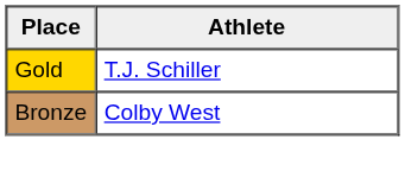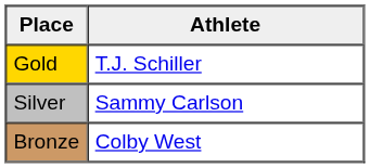+ row: Silver | Sammy Carlson
